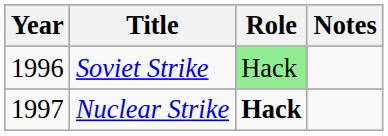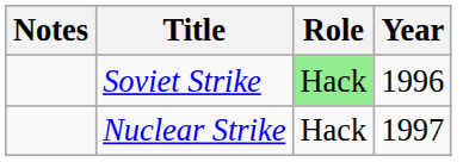columns swapped: Year <-> Notes
Nuclear Strike | Role: bold -> normal
